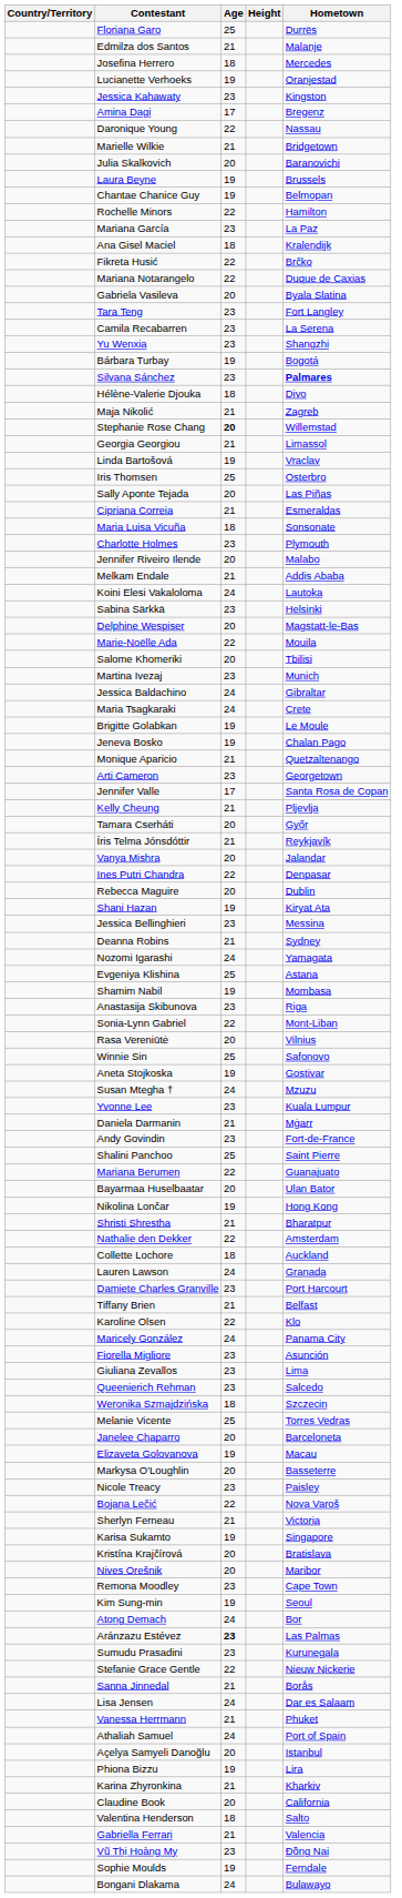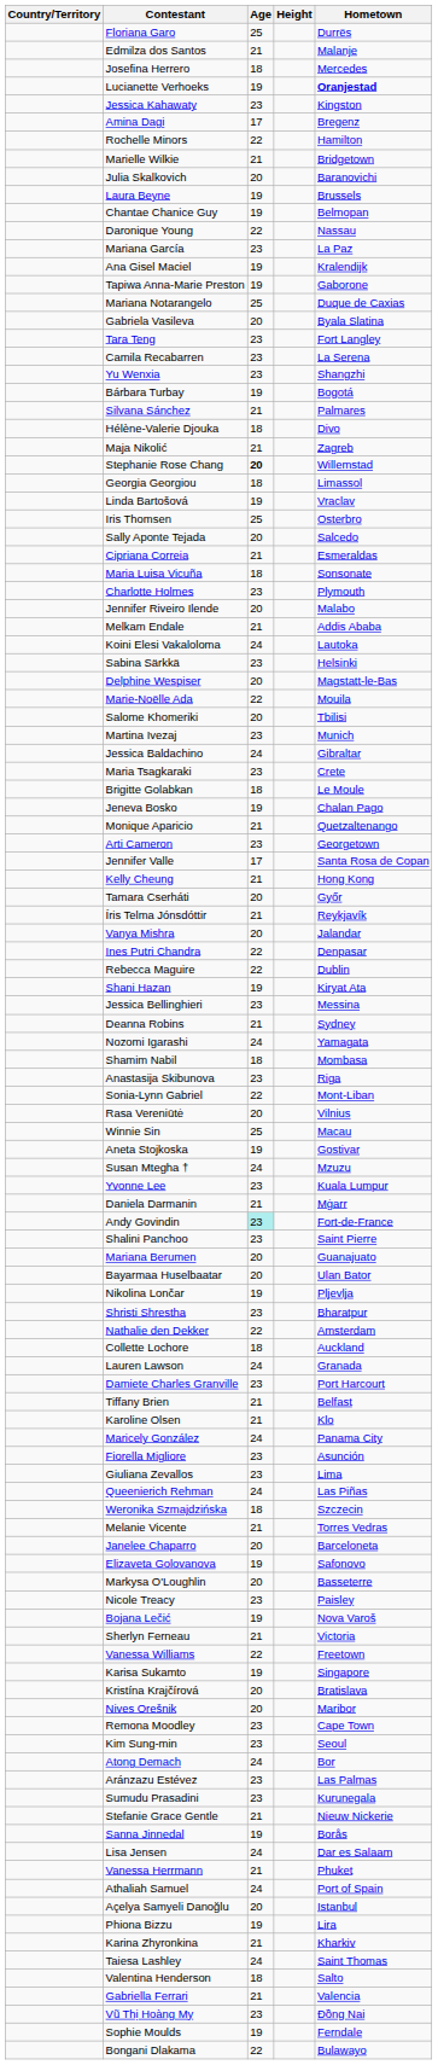Lucianette Verhoeks | Hometown: normal -> bold
rows swapped: Daronique Young <-> Rochelle Minors
Ana Gisel Maciel | Age: 18 -> 19
- row: Fikreta Husić | 22 | Brčko
+ row: Tapiwa Anna-Marie Preston | 19 | Gaborone
Mariana Notarangelo | Age: 22 -> 25
Silvana Sánchez | Age: 23 -> 21
Silvana Sánchez | Hometown: bold -> normal
Georgia Georgiou | Age: 21 -> 18
Sally Aponte Tejada | Hometown: Las Piñas -> Salcedo
Maria Tsagkaraki | Age: 24 -> 23
Brigitte Golabkan | Age: 19 -> 18
Kelly Cheung | Hometown: Pljevlja -> Hong Kong
Rebecca Maguire | Age: 20 -> 22
- row: Evgeniya Klishina | 25 | Astana
Shamim Nabil | Age: 19 -> 18
Winnie Sin | Hometown: Safonovo -> Macau
Andy Govindin | Age: no background -> paleturquoise background
Shalini Panchoo | Age: 25 -> 23
Mariana Berumen | Age: 22 -> 20
Nikolina Lončar | Hometown: Hong Kong -> Pljevlja
Shristi Shrestha | Age: 21 -> 23
Karoline Olsen | Age: 22 -> 21
Queenierich Rehman | Age: 23 -> 24
Queenierich Rehman | Hometown: Salcedo -> Las Piñas
Melanie Vicente | Age: 25 -> 21
Elizaveta Golovanova | Hometown: Macau -> Safonovo
Bojana Lečić | Age: 22 -> 19
+ row: Vanessa Williams | 22 | Freetown
Kim Sung-min | Age: 19 -> 23
Aránzazu Estévez | Age: bold -> normal
Stefanie Grace Gentle | Age: 22 -> 21
Sanna Jinnedal | Age: 21 -> 19
- row: Claudine Book | 20 | California
+ row: Taiesa Lashley | 24 | Saint Thomas
Bongani Dlakama | Age: 24 -> 22
